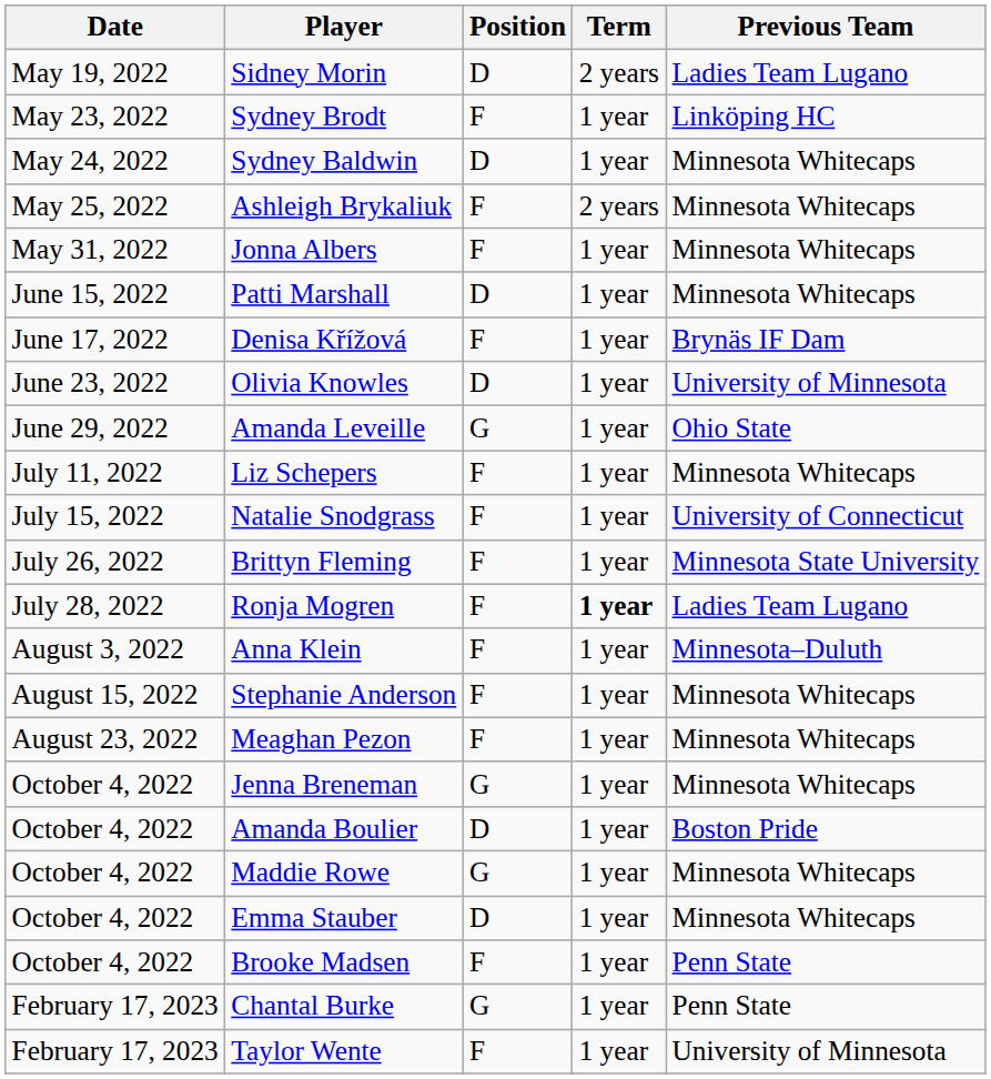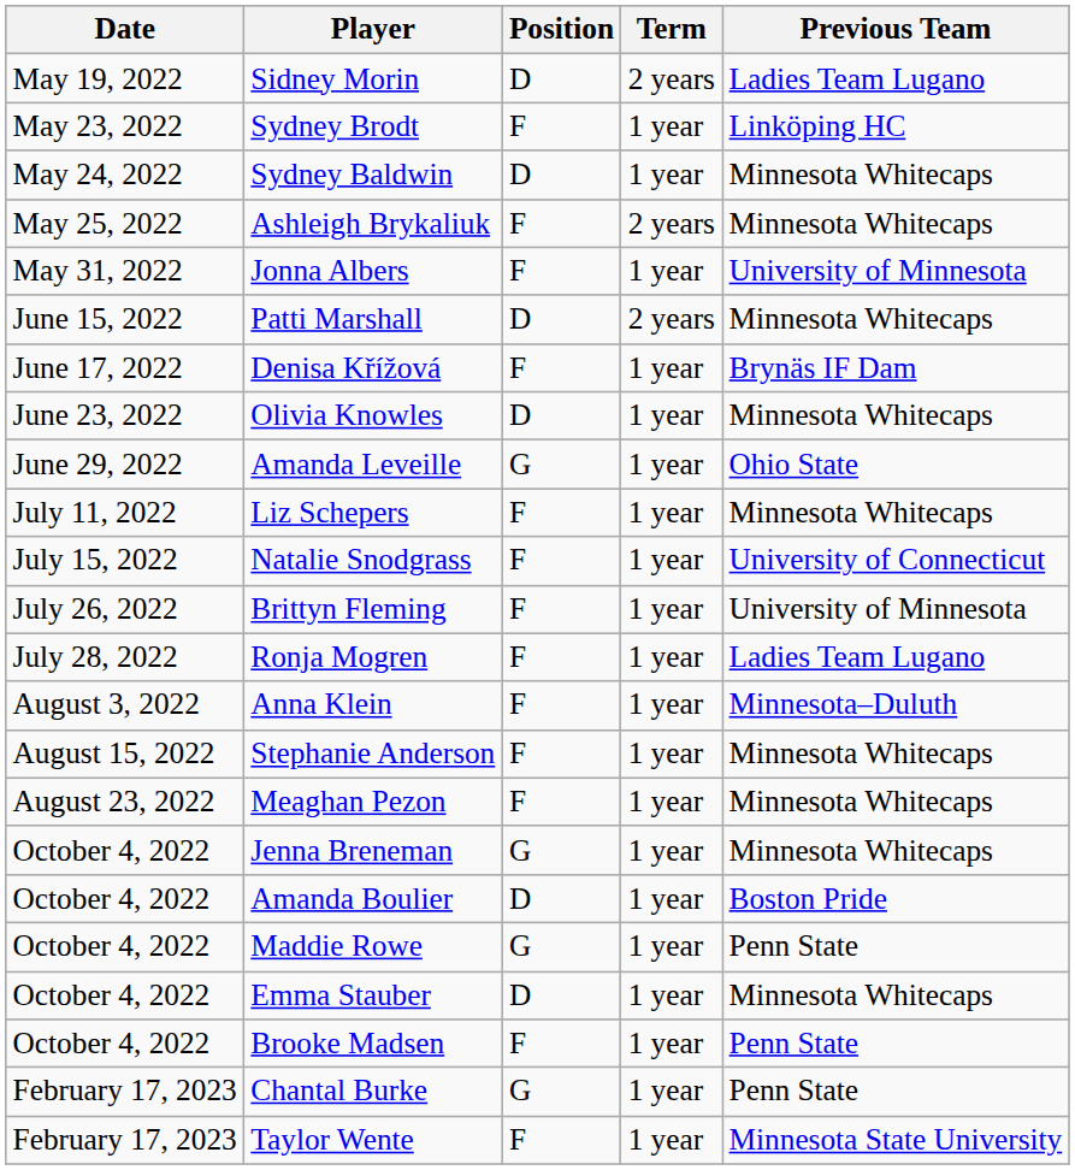Jonna Albers | Previous Team: Minnesota Whitecaps -> University of Minnesota
Patti Marshall | Term: 1 year -> 2 years
Olivia Knowles | Previous Team: University of Minnesota -> Minnesota Whitecaps
Brittyn Fleming | Previous Team: Minnesota State University -> University of Minnesota
Ronja Mogren | Term: bold -> normal
Maddie Rowe | Previous Team: Minnesota Whitecaps -> Penn State
Taylor Wente | Previous Team: University of Minnesota -> Minnesota State University
